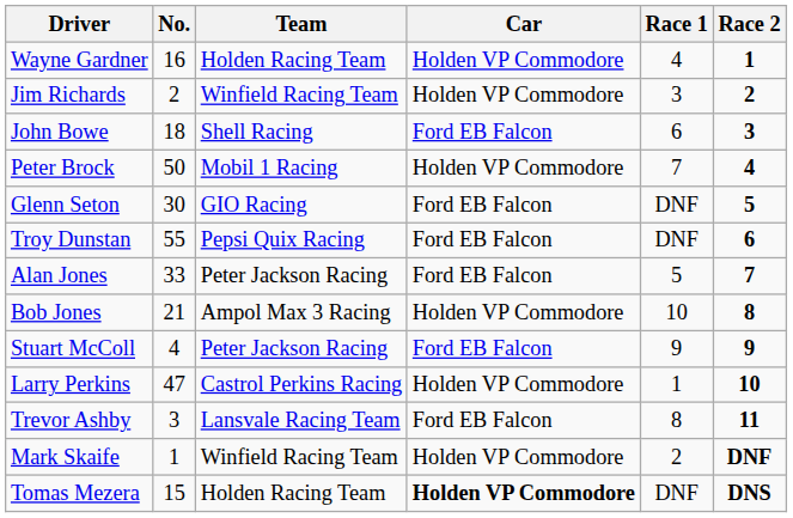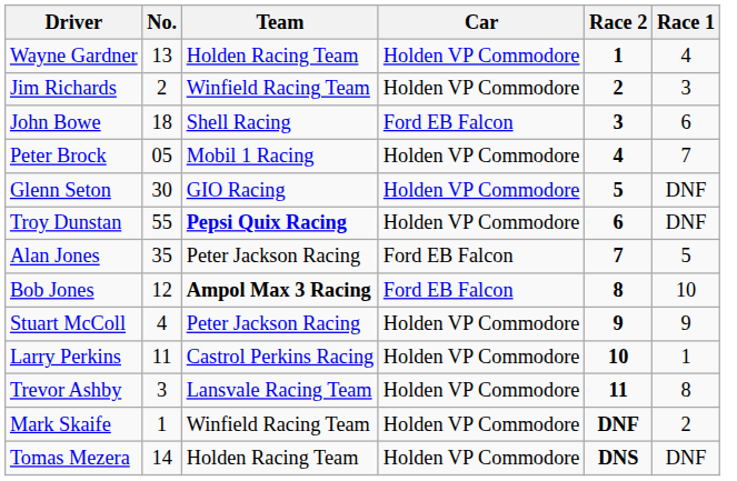columns swapped: Race 1 <-> Race 2
Wayne Gardner | No.: 16 -> 13
Peter Brock | No.: 50 -> 05
Glenn Seton | Car: Ford EB Falcon -> Holden VP Commodore
Troy Dunstan | Team: normal -> bold
Troy Dunstan | Car: Ford EB Falcon -> Holden VP Commodore
Alan Jones | No.: 33 -> 35
Bob Jones | No.: 21 -> 12
Bob Jones | Team: normal -> bold
Bob Jones | Car: Holden VP Commodore -> Ford EB Falcon
Stuart McColl | Car: Ford EB Falcon -> Holden VP Commodore
Larry Perkins | No.: 47 -> 11
Trevor Ashby | Car: Ford EB Falcon -> Holden VP Commodore
Tomas Mezera | No.: 15 -> 14
Tomas Mezera | Car: bold -> normal
